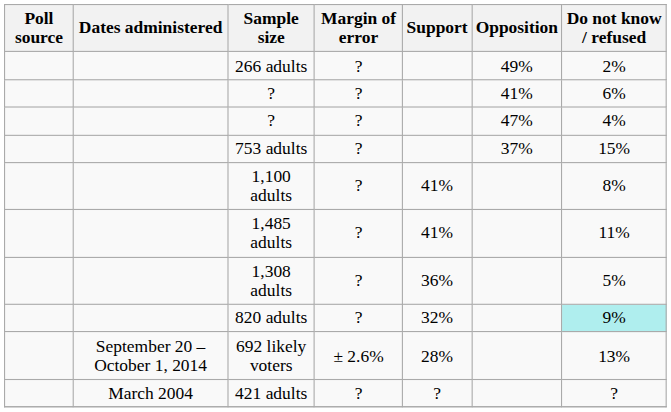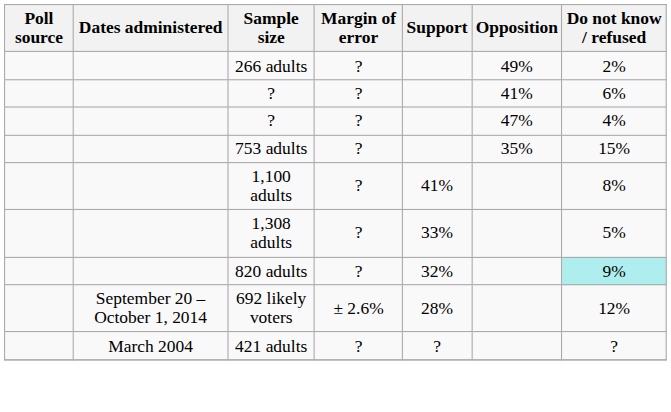753 adults | Opposition: 37% -> 35%
- row: 1,485 adults | ? | 41% | 11%
1,308 adults | Support: 36% -> 33%
692 likely voters | Do not know / refused: 13% -> 12%
